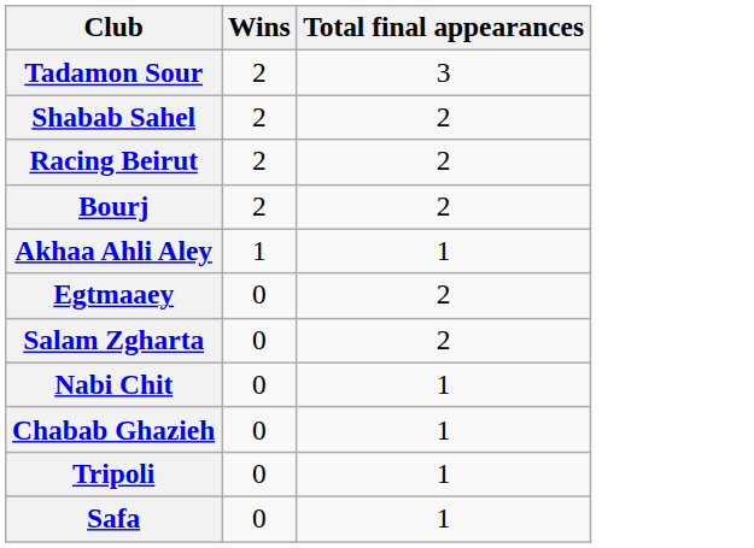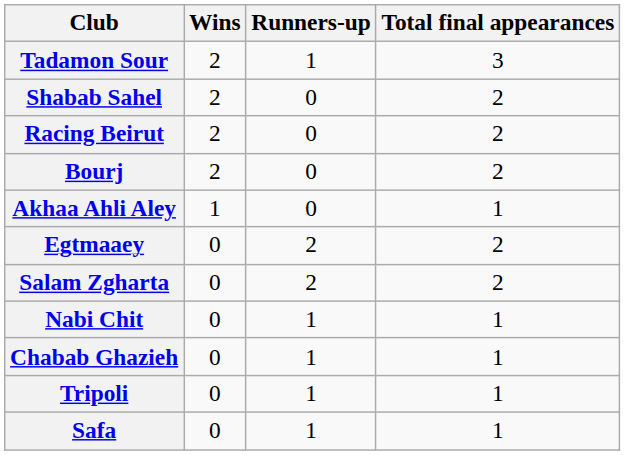+ column: Runners-up | 1 | 0 | 0 | 0 | 0 | 2 | 2 | 1 | 1 | 1 | 1
